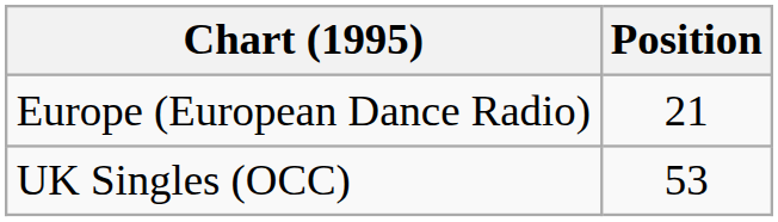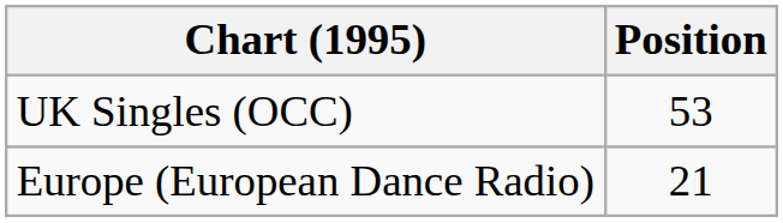rows swapped: Europe (European Dance Radio) <-> UK Singles (OCC)
